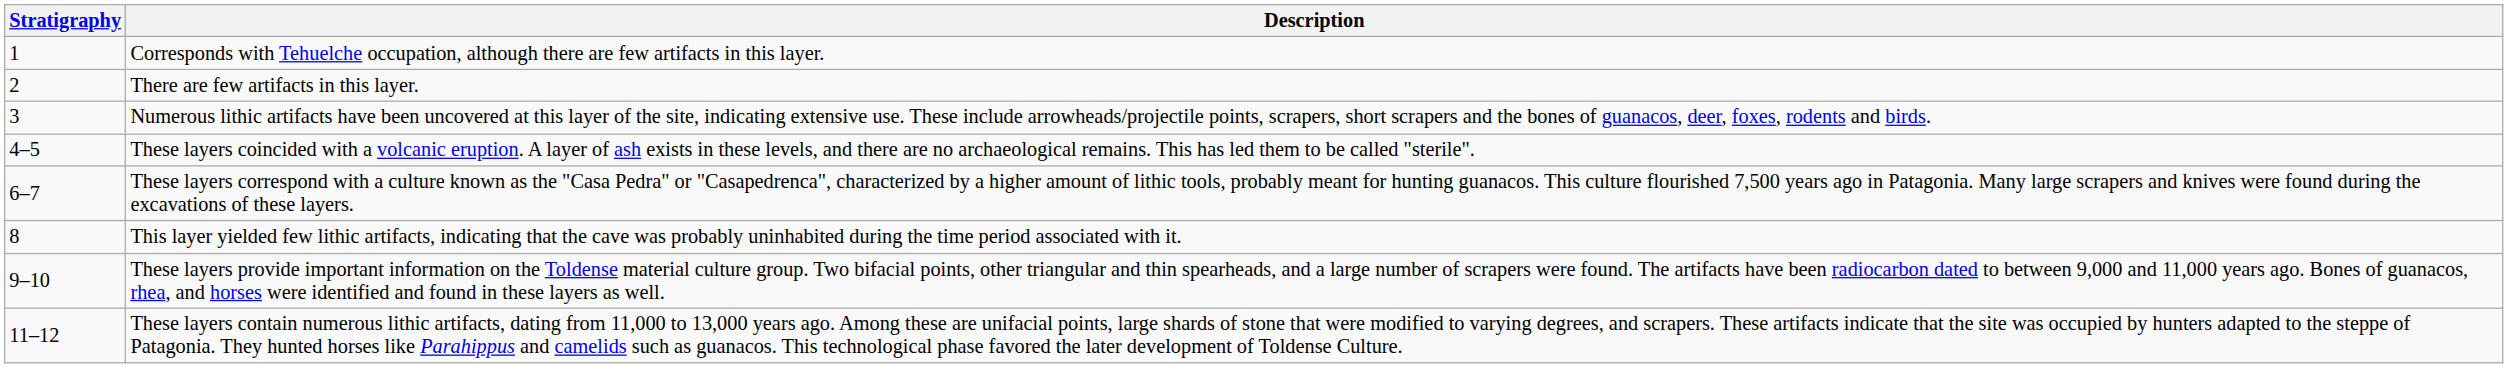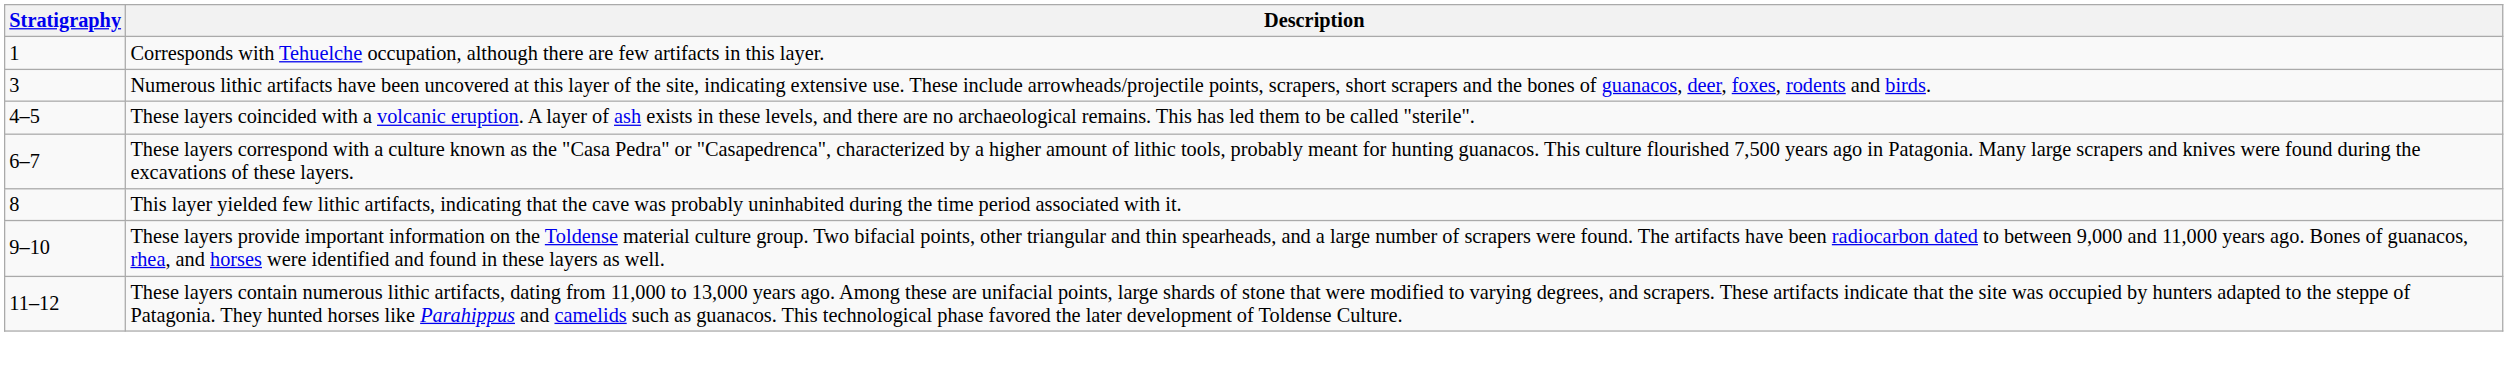- row: 2 | There are few artifacts in this layer.
